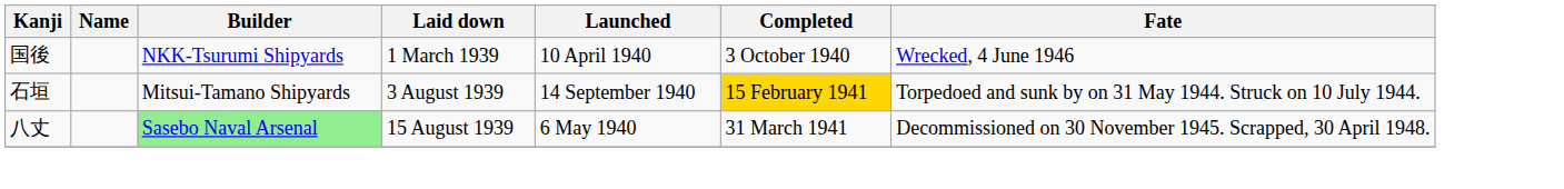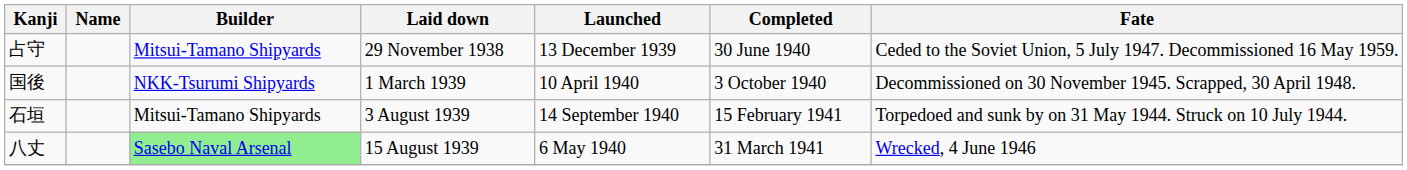+ row: 占守 | Mitsui-Tamano Shipyards | 29 November 1938 | 13 December 1939 | 30 June 1940 | Ceded to the Soviet Union, 5 July 1947. Decommissioned 16 May 1959.
国後 | Fate: Wrecked, 4 June 1946 -> Decommissioned on 30 November 1945. Scrapped, 30 April 1948.
石垣 | Completed: gold background -> no background
八丈 | Fate: Decommissioned on 30 November 1945. Scrapped, 30 April 1948. -> Wrecked, 4 June 1946
